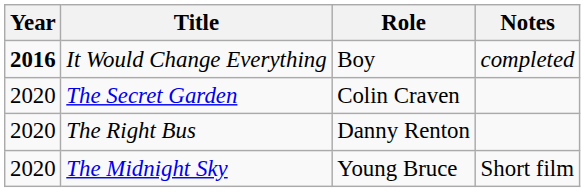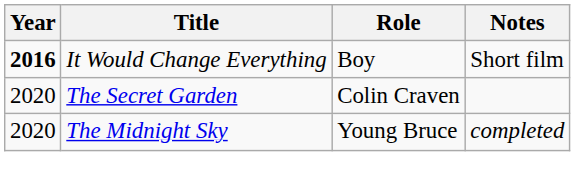It Would Change Everything | Notes: completed -> Short film
- row: 2020 | The Right Bus | Danny Renton
The Midnight Sky | Notes: Short film -> completed
